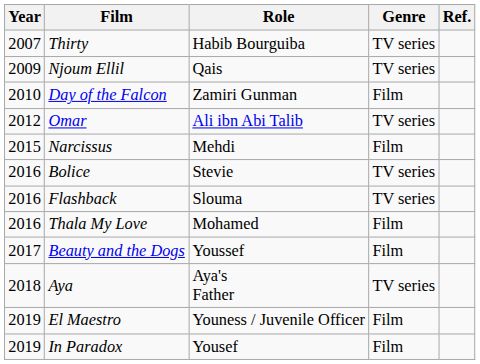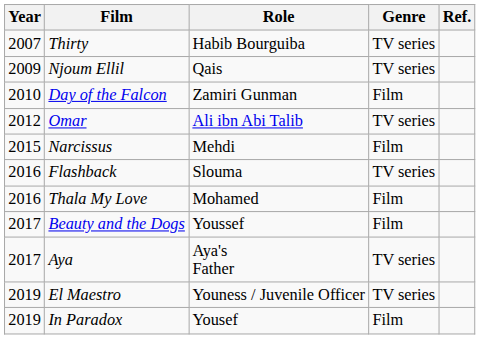- row: 2016 | Bolice | Stevie | TV series
Aya | Year: 2018 -> 2017
El Maestro | Genre: Film -> TV series
